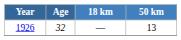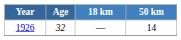1926 | 50 km: 13 -> 14
